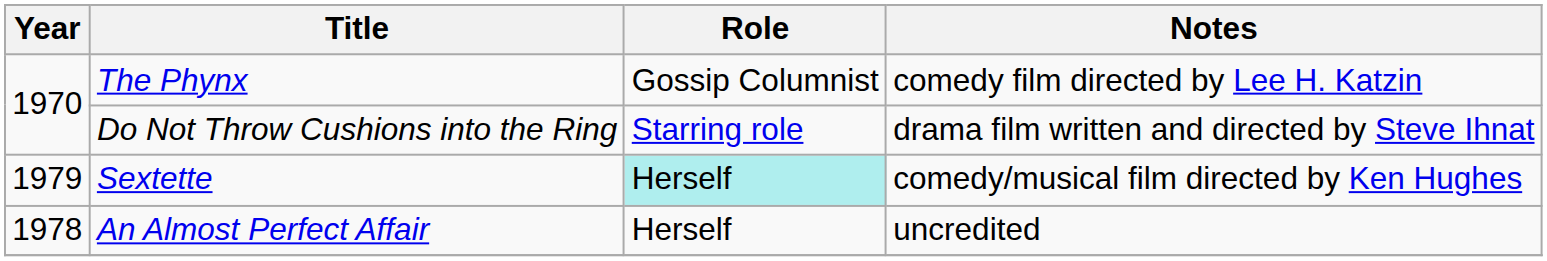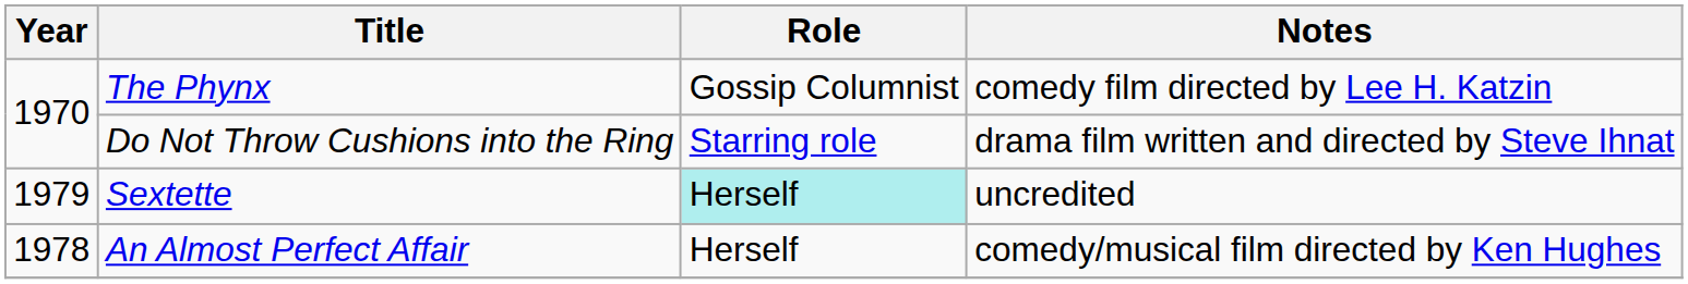Sextette | Notes: comedy/musical film directed by Ken Hughes -> uncredited
An Almost Perfect Affair | Notes: uncredited -> comedy/musical film directed by Ken Hughes
